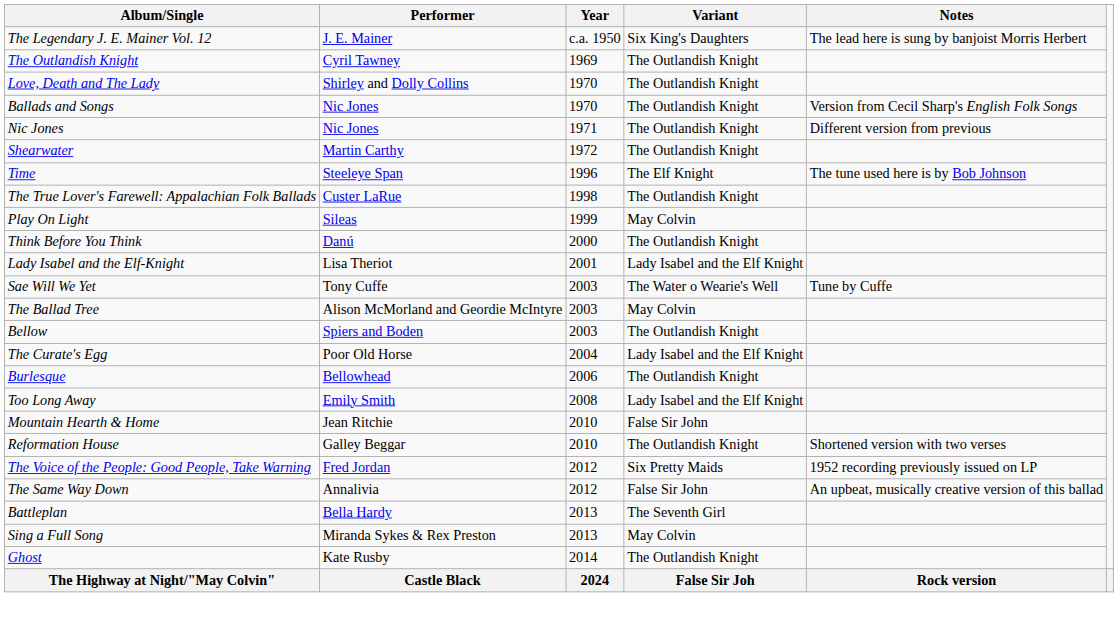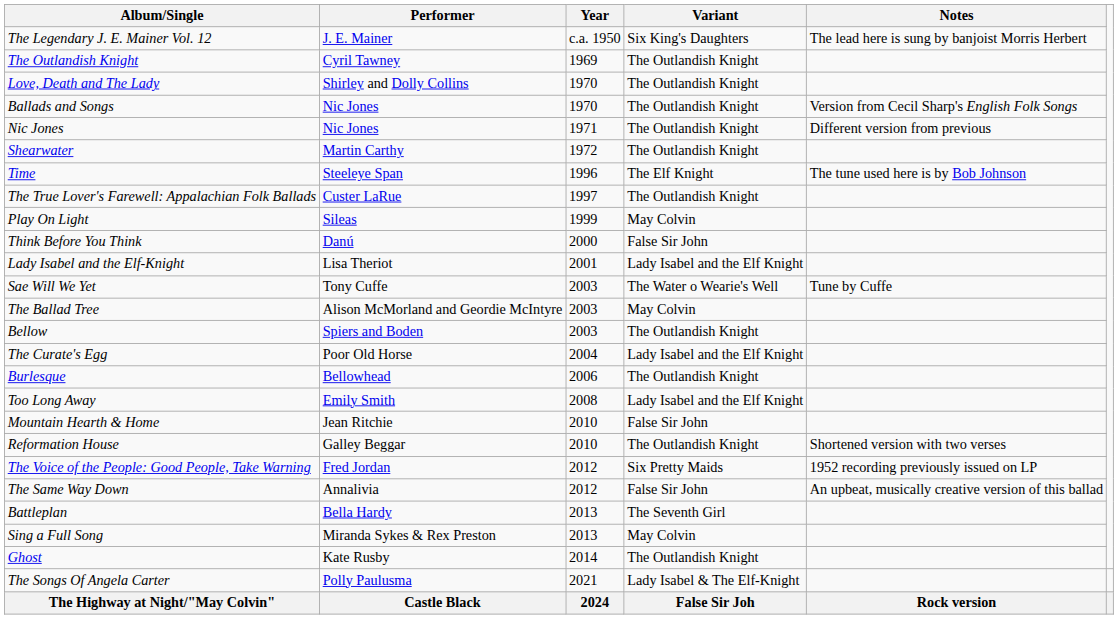The True Lover's Farewell: Appalachian Folk Ballads | Year: 1998 -> 1997
Think Before You Think | Variant: The Outlandish Knight -> False Sir John
+ row: The Songs Of Angela Carter | Polly Paulusma | 2021 | Lady Isabel & The Elf-Knight
